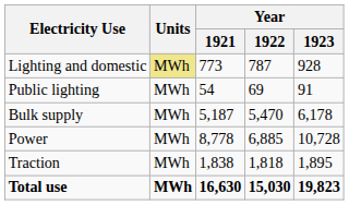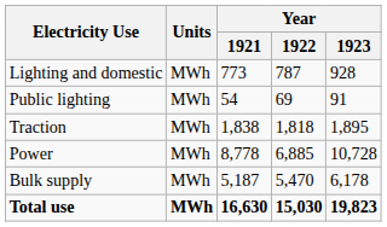Lighting and domestic | Units: khaki background -> no background
rows swapped: Traction <-> Bulk supply
